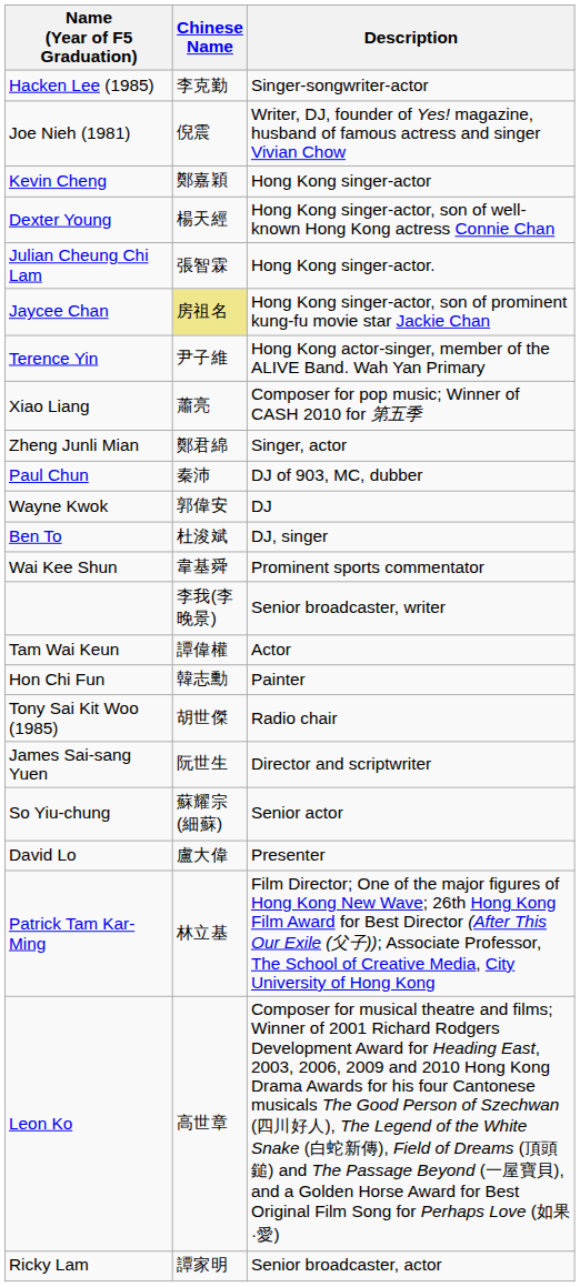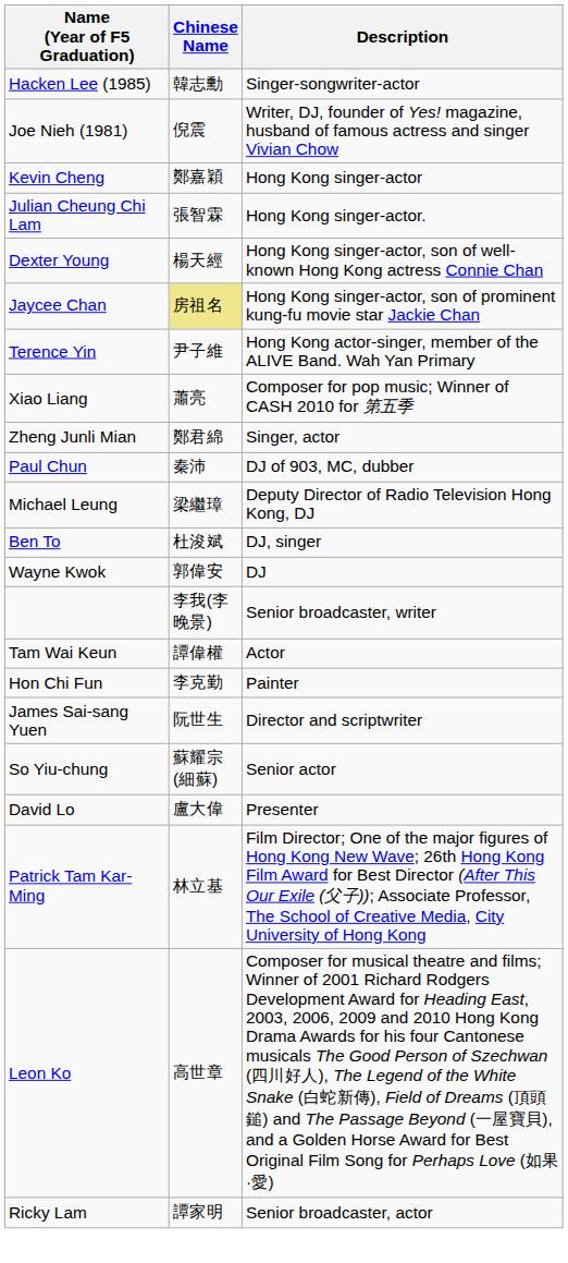Hacken Lee (1985) | Chinese Name: 李克勤 -> 韓志勳
rows swapped: Julian Cheung Chi Lam <-> Dexter Young
+ row: Michael Leung | 梁繼璋 | Deputy Director of Radio Television Hong Kong, DJ
rows swapped: Ben To <-> Wayne Kwok
- row: Wai Kee Shun | 韋基舜 | Prominent sports commentator
Hon Chi Fun | Chinese Name: 韓志勳 -> 李克勤
- row: Tony Sai Kit Woo (1985) | 胡世傑 | Radio chair
